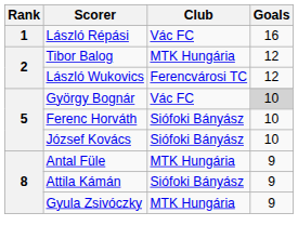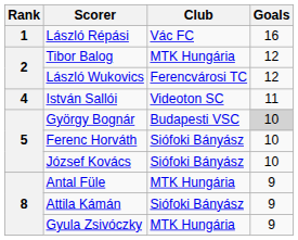+ row: 4 | István Sallói | Videoton SC | 11
György Bognár | Club: Vác FC -> Budapesti VSC
